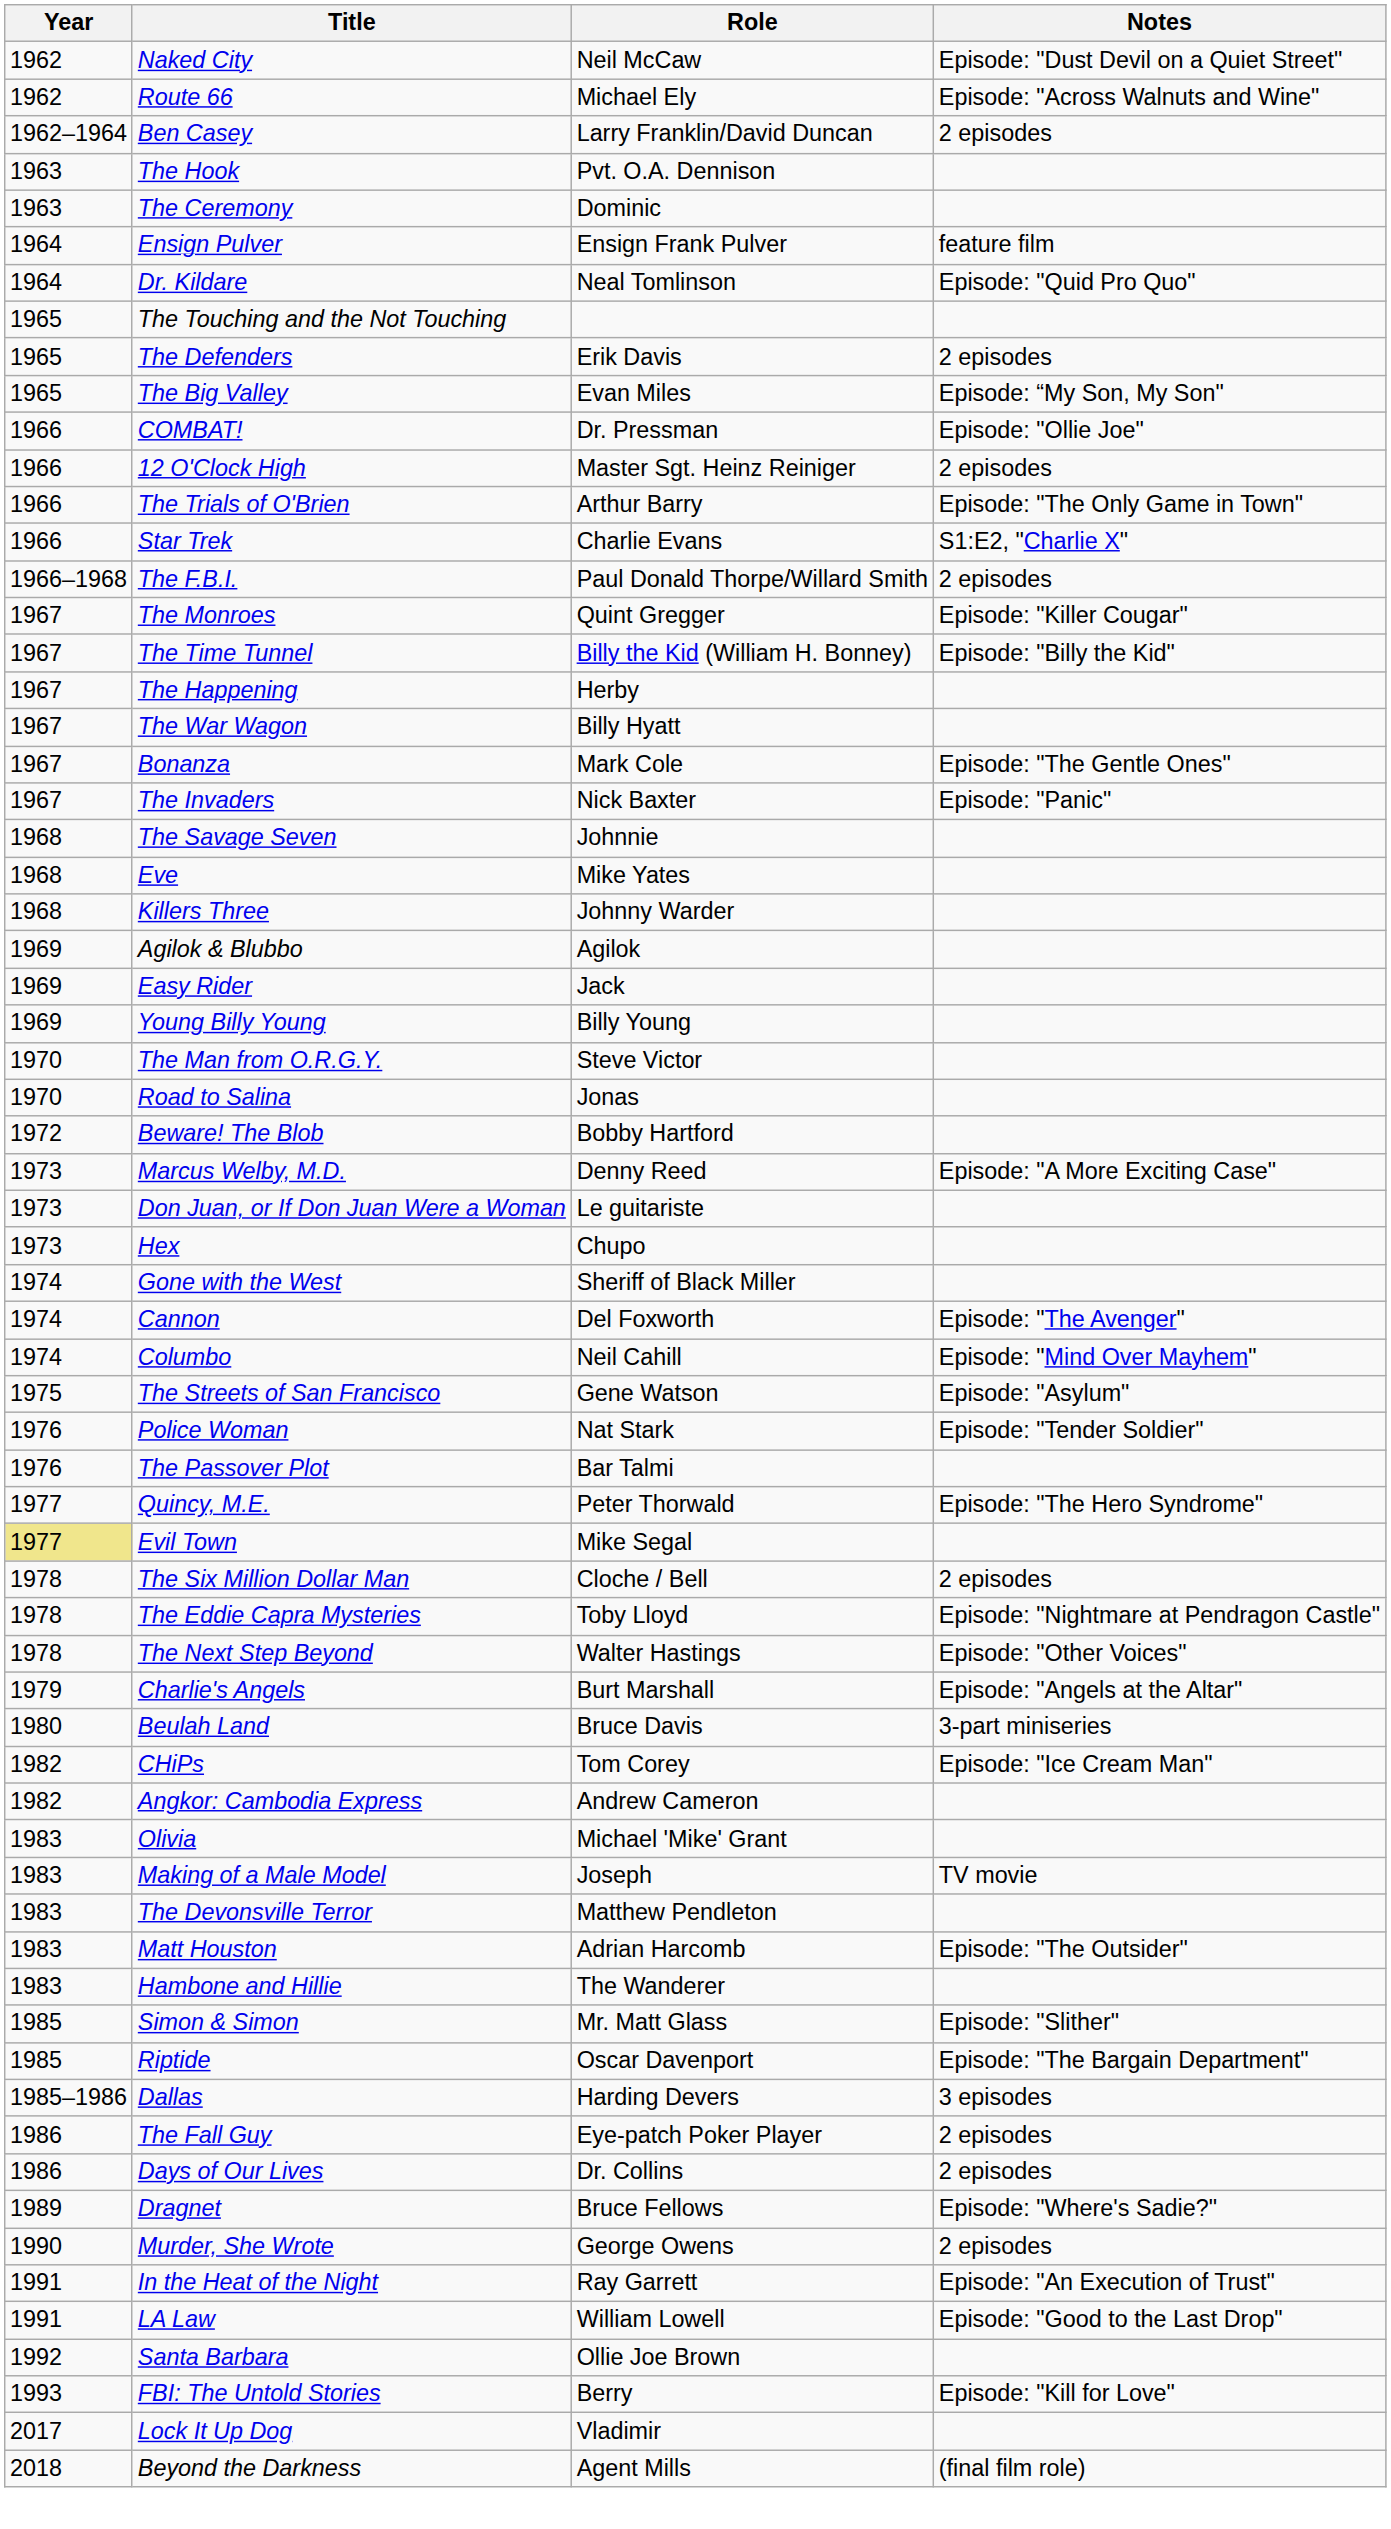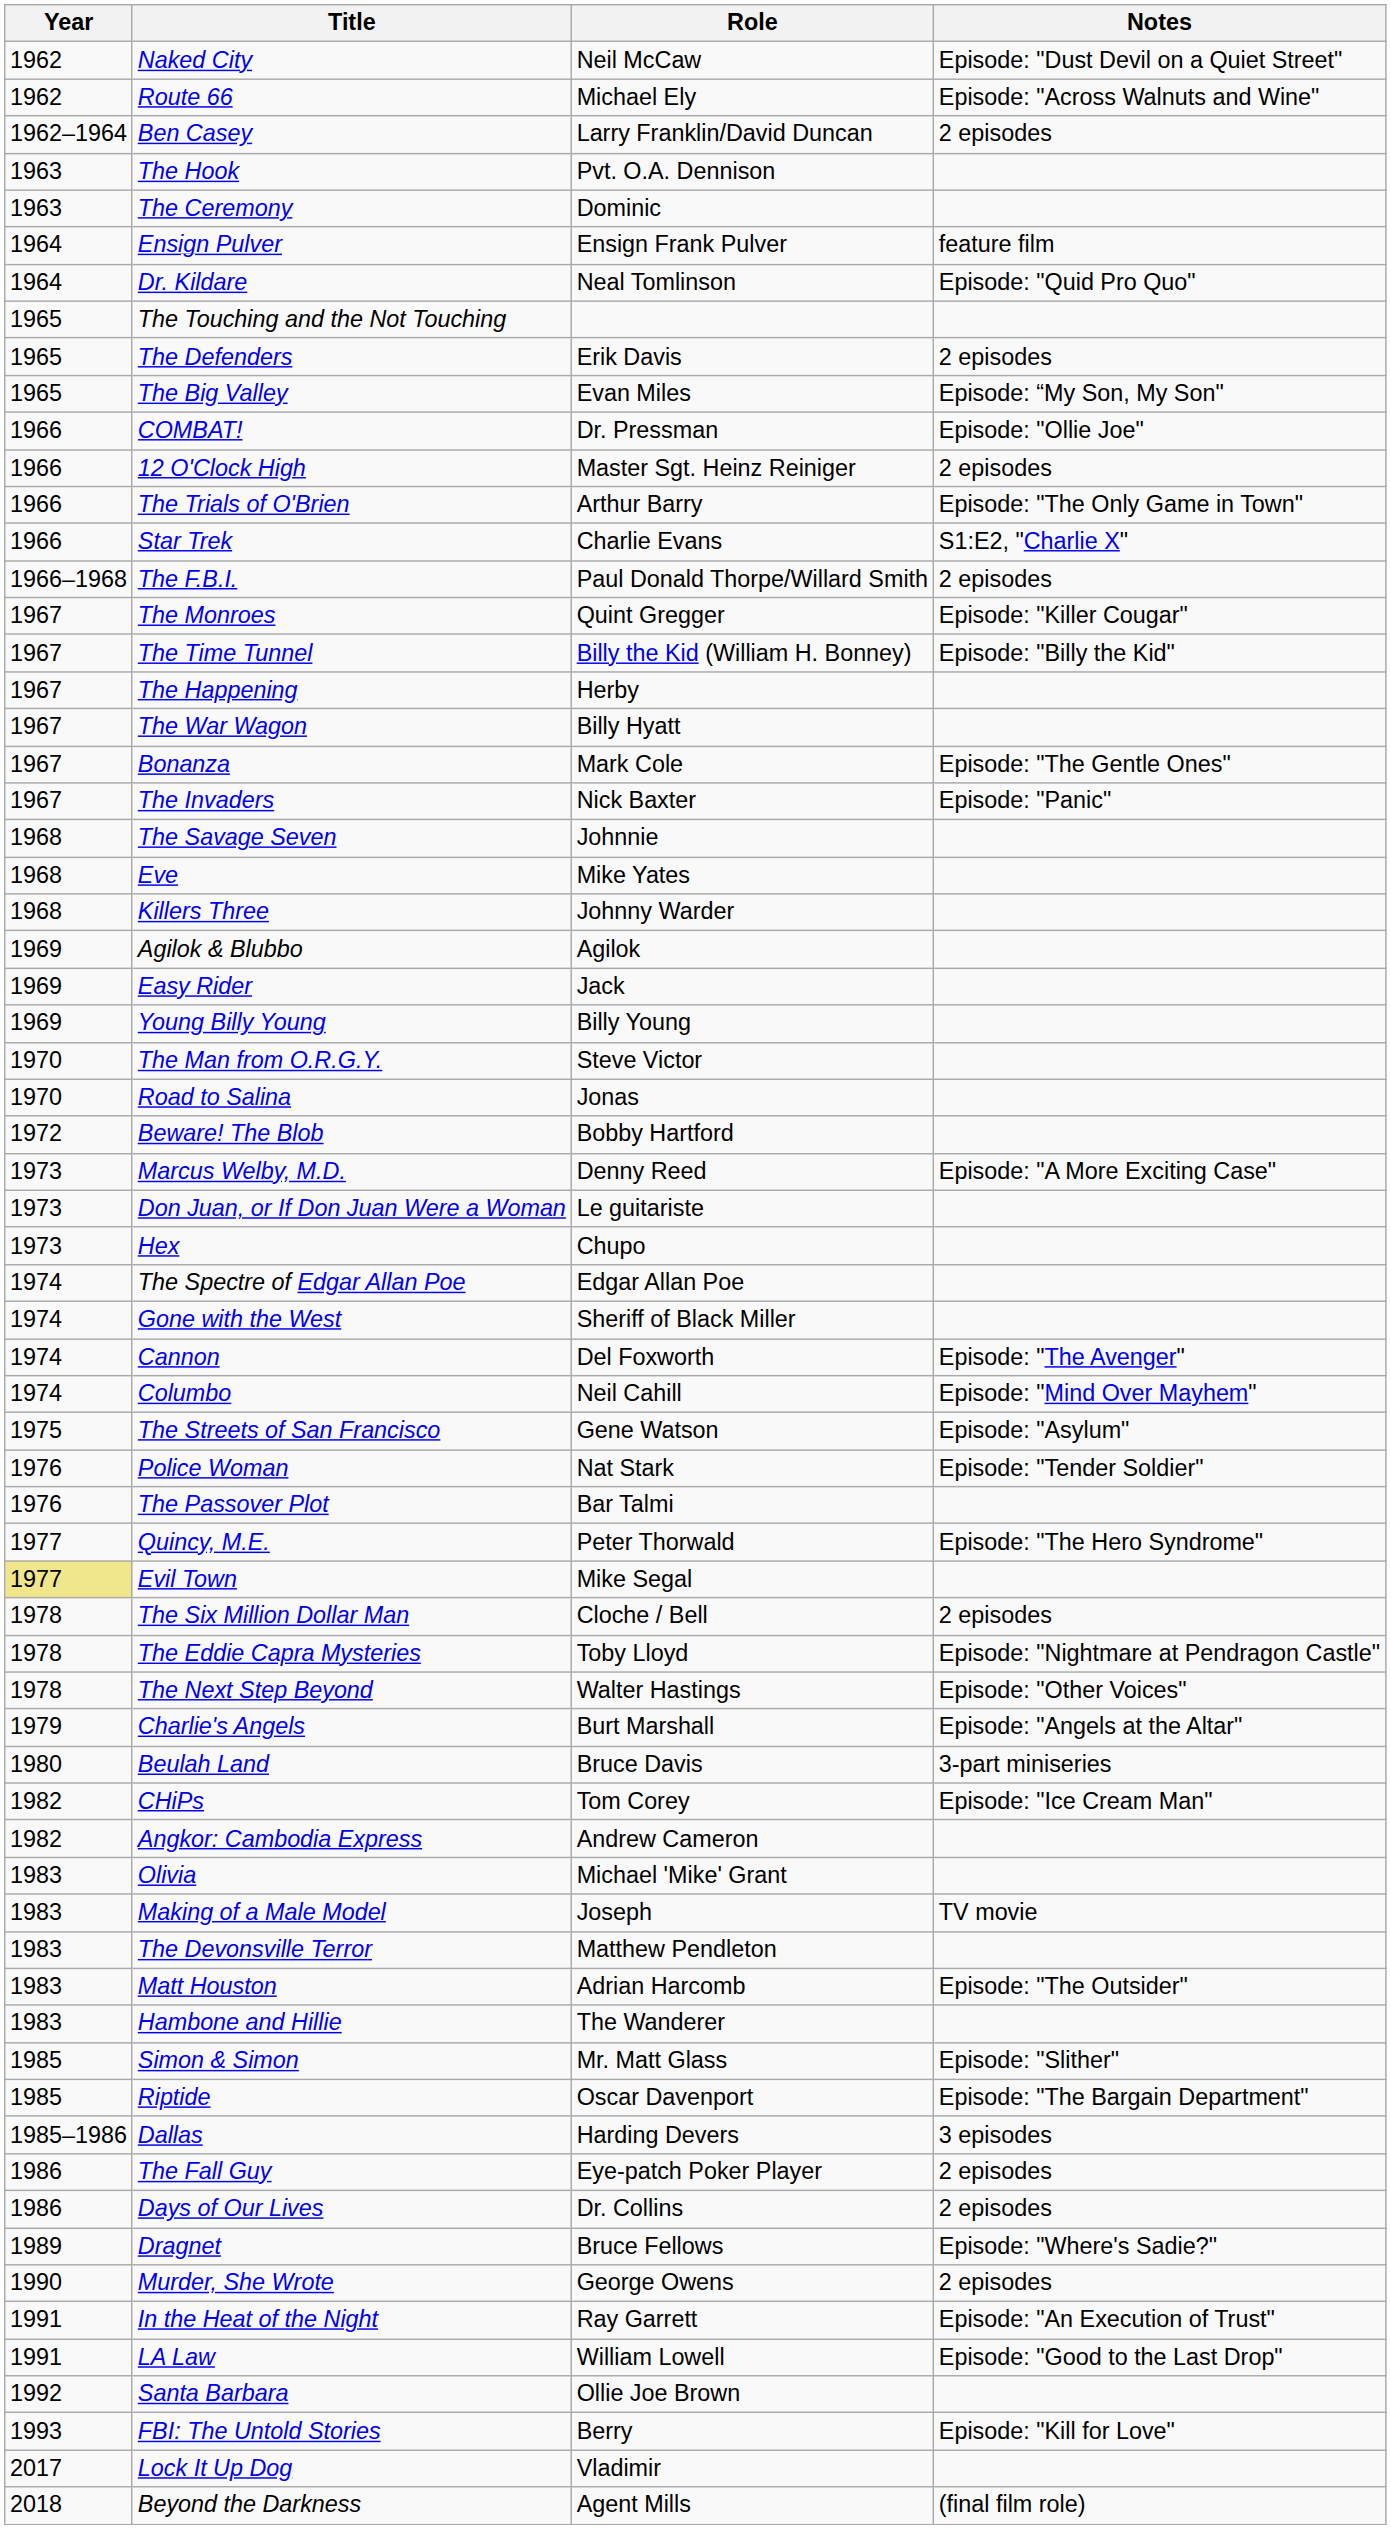+ row: 1974 | The Spectre of Edgar Allan Poe | Edgar Allan Poe
